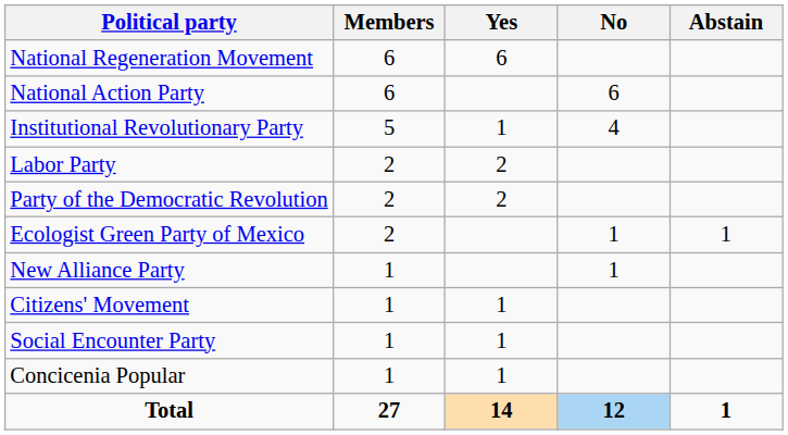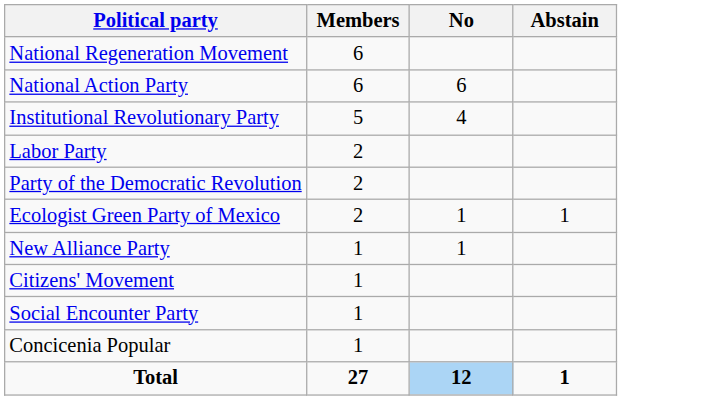- column: Yes | 6 | 1 | 2 | 2 | 1 | 1 | 1 | 14
